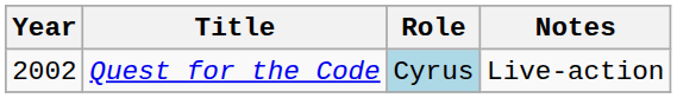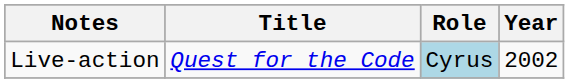columns swapped: Year <-> Notes
